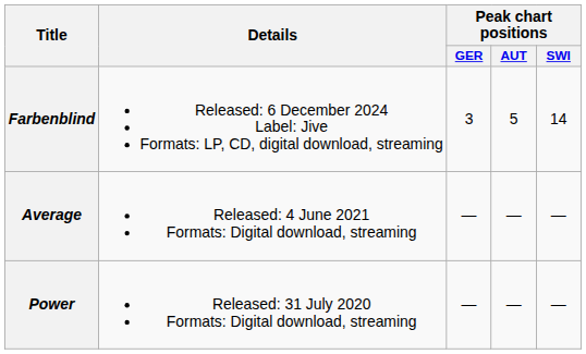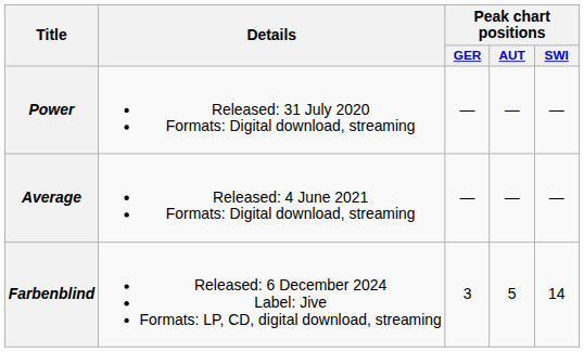rows swapped: Power <-> Farbenblind
